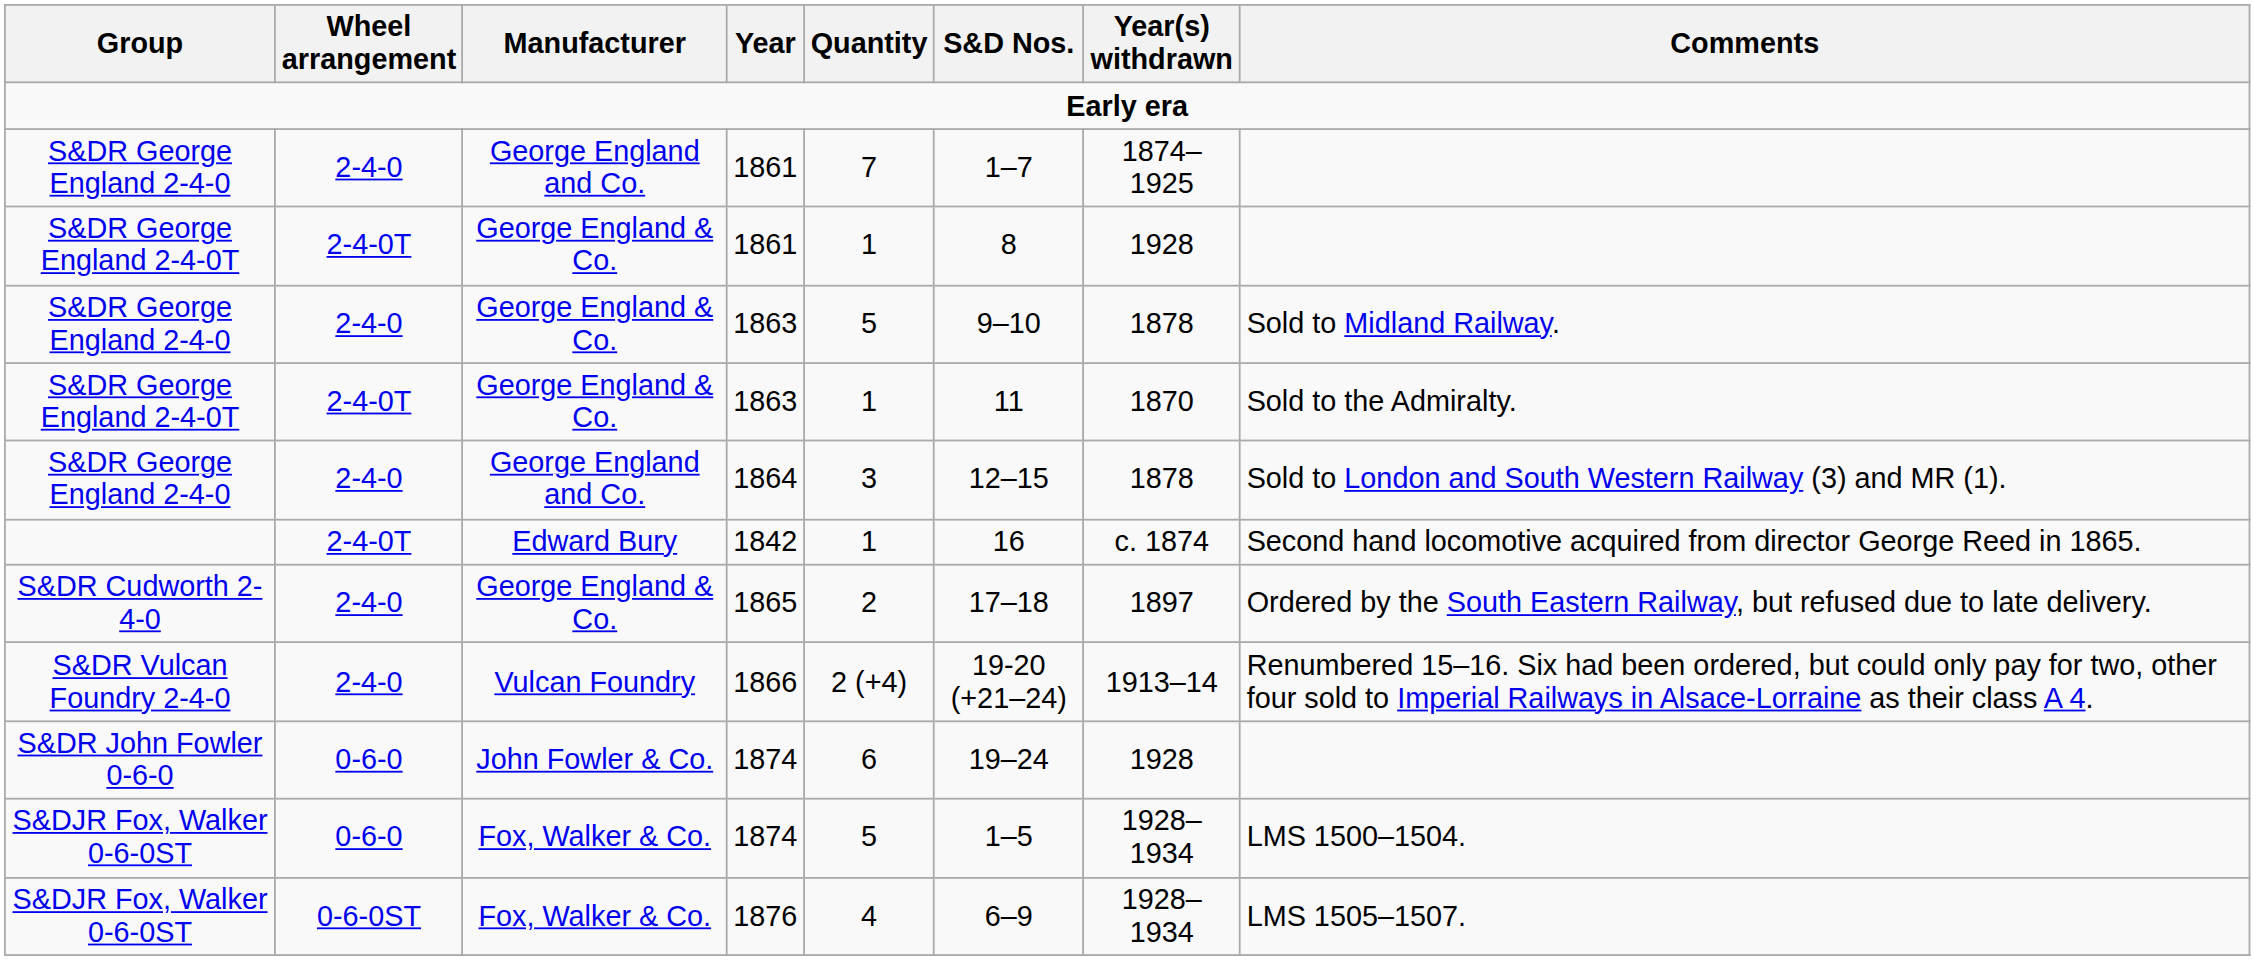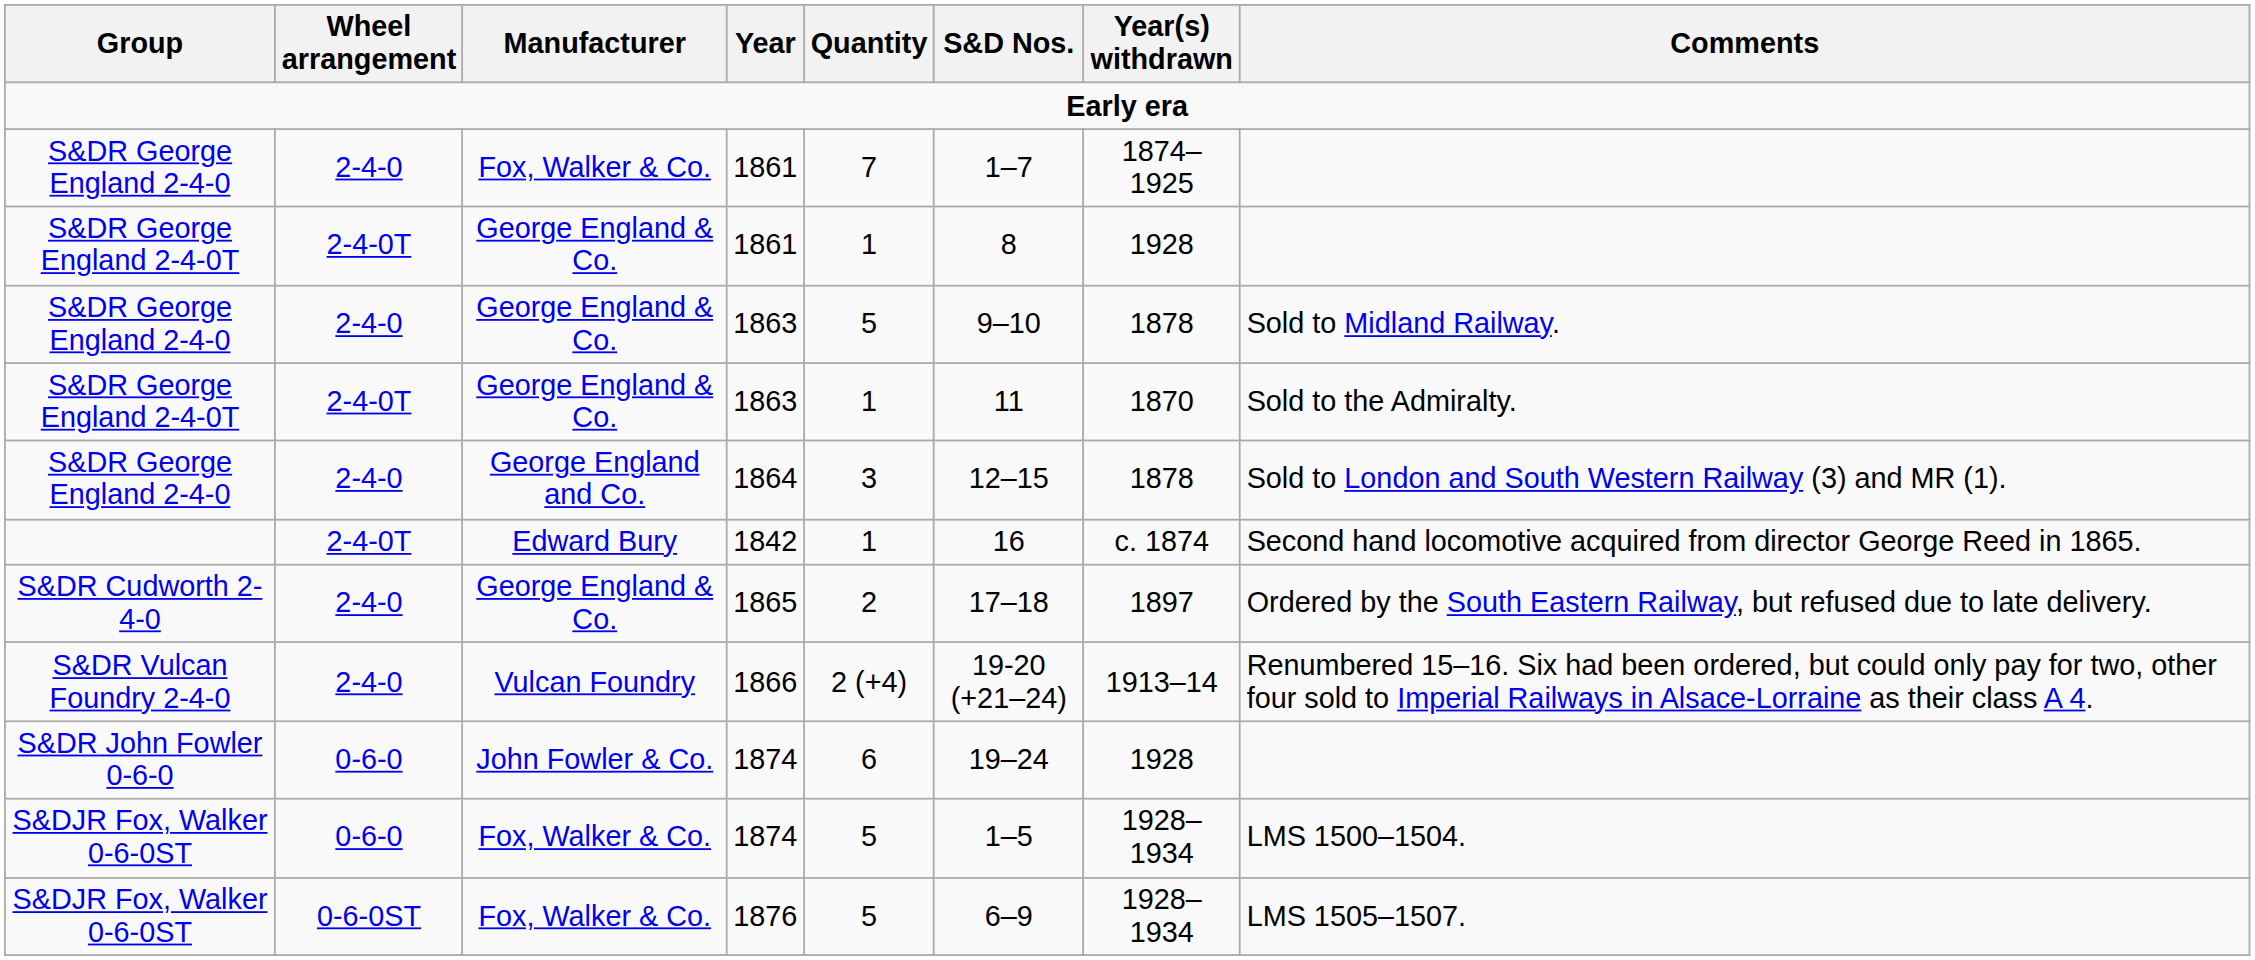S&DR George England 2-4-0 / 1861 | Manufacturer: George England and Co. -> Fox, Walker & Co.
1876 | Quantity: 4 -> 5
